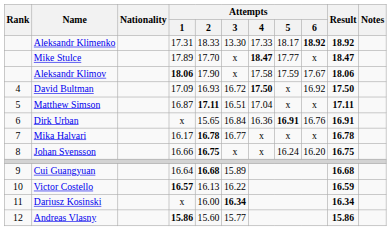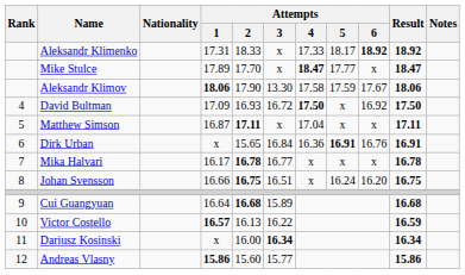Aleksandr Klimenko | Attempts / 3: 13.30 -> x
Aleksandr Klimov | Attempts / 3: x -> 13.30
Matthew Simson | Attempts / 3: 16.51 -> x
Johan Svensson | Attempts / 3: x -> 16.51
